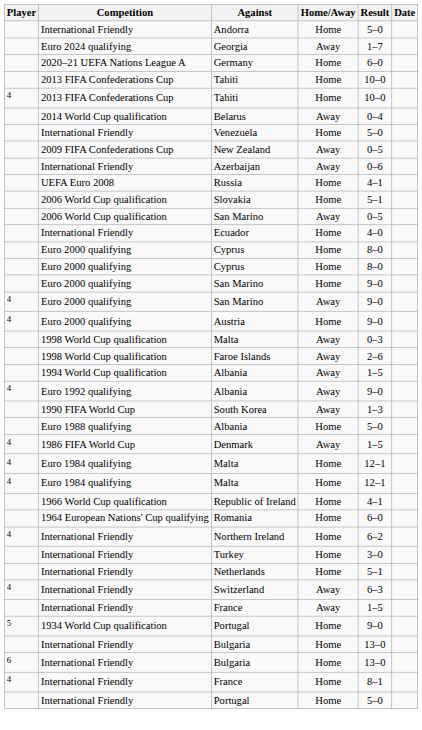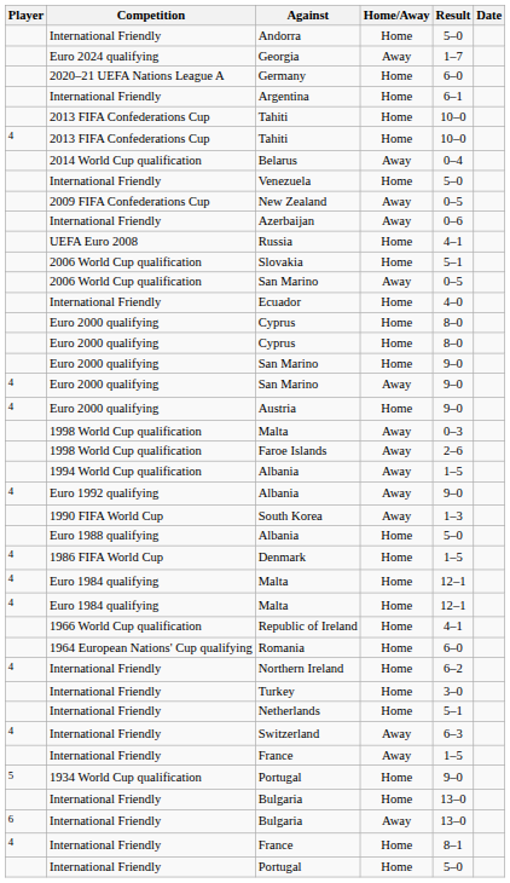+ row: International Friendly | Argentina | Home | 6–1
Denmark | Home/Away: Away -> Home
6 / Bulgaria | Home/Away: Home -> Away
